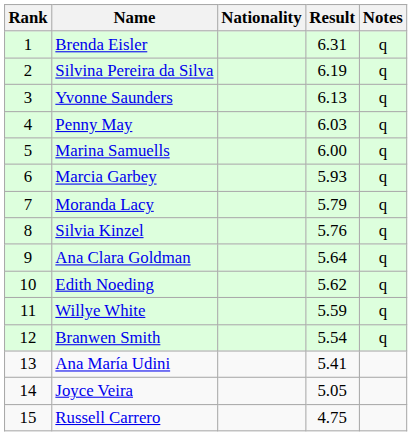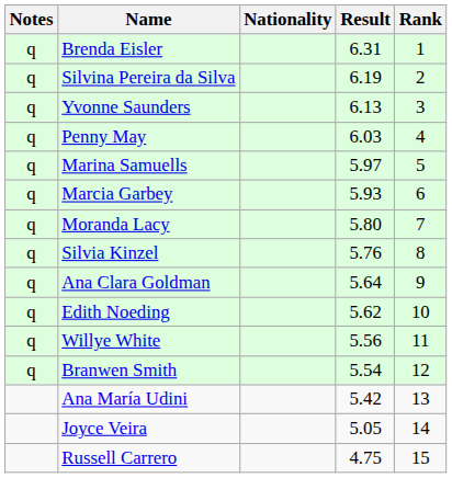columns swapped: Rank <-> Notes
Marina Samuells | Result: 6.00 -> 5.97
Moranda Lacy | Result: 5.79 -> 5.80
Willye White | Result: 5.59 -> 5.56
Ana María Udini | Result: 5.41 -> 5.42
